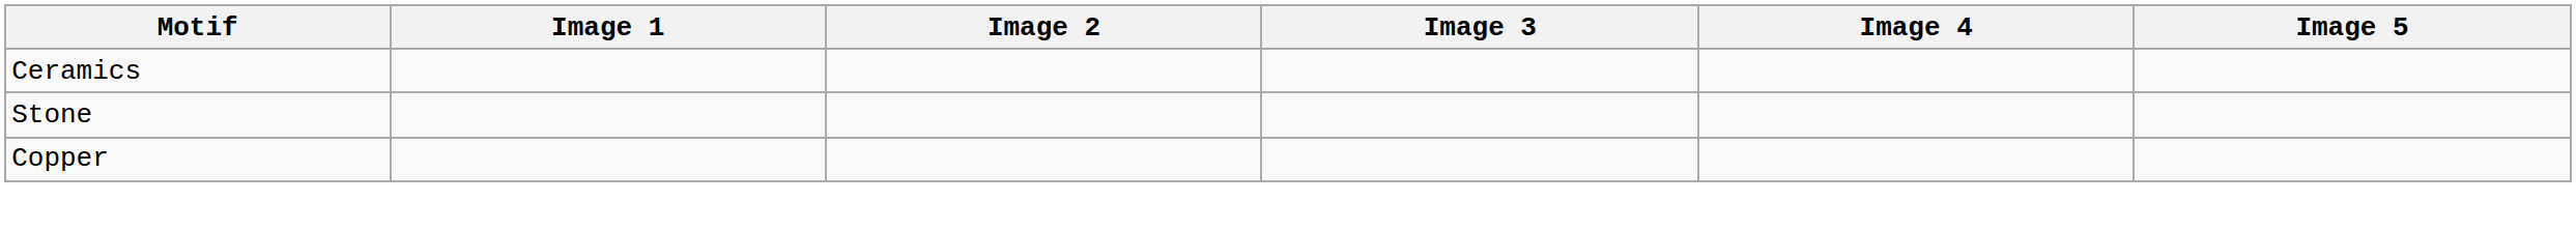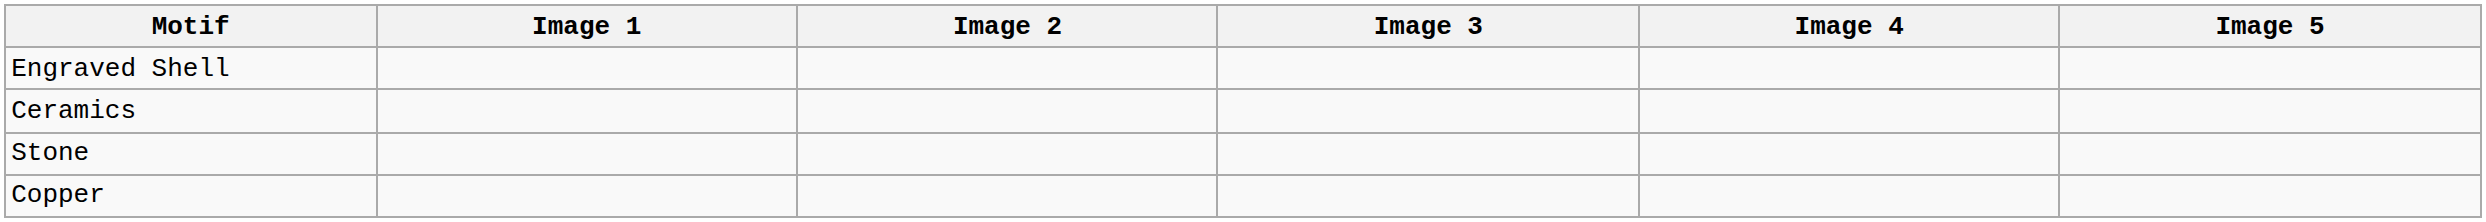+ row: Engraved Shell
